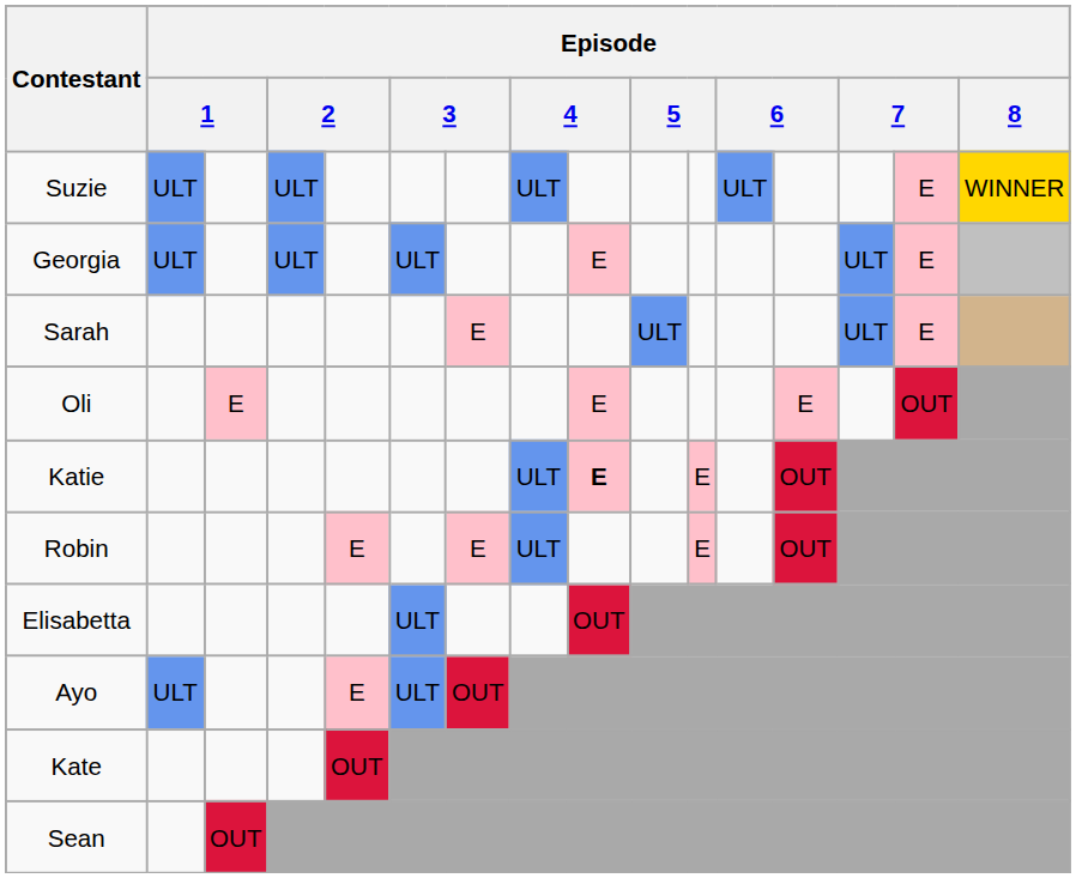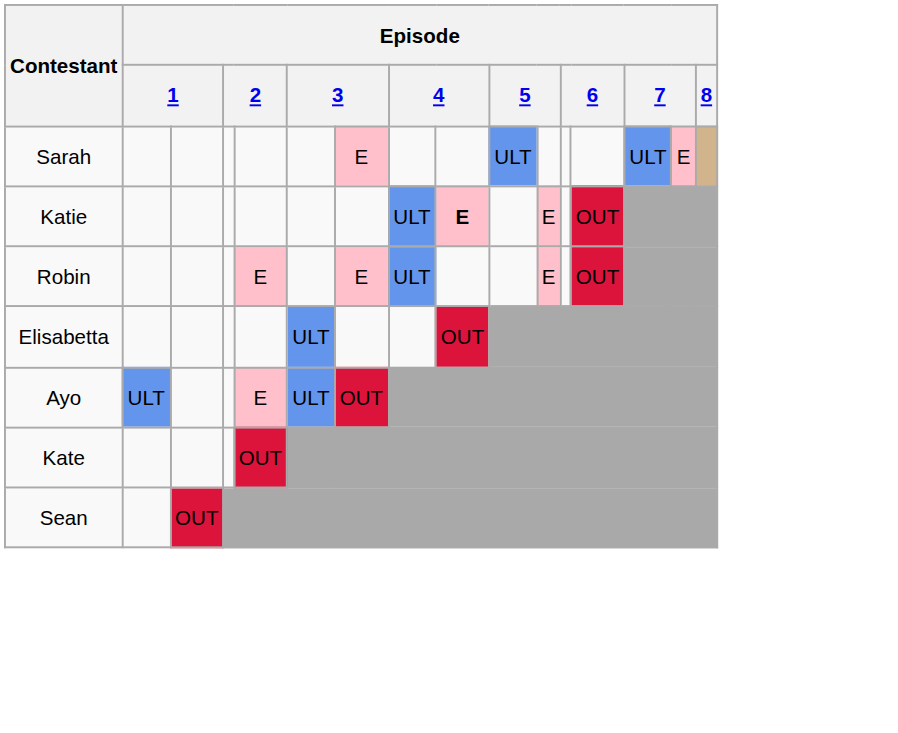- row: Suzie | ULT | ULT | ULT | ULT | E | WINNER
- row: Georgia | ULT | ULT | ULT | E | ULT | E
- row: Oli | E | E | E | OUT
